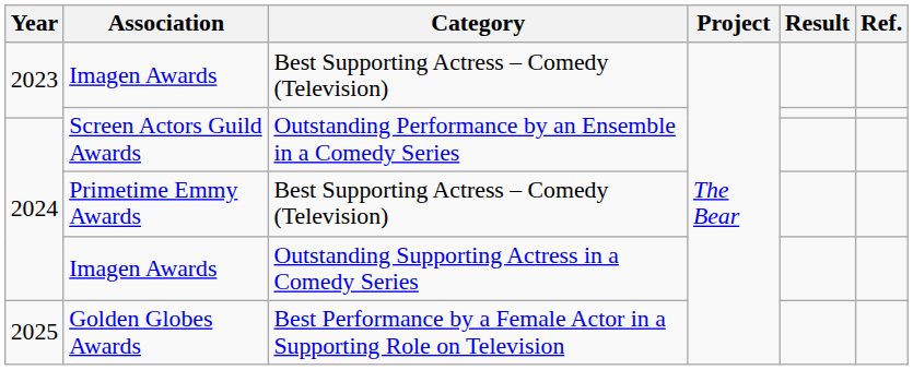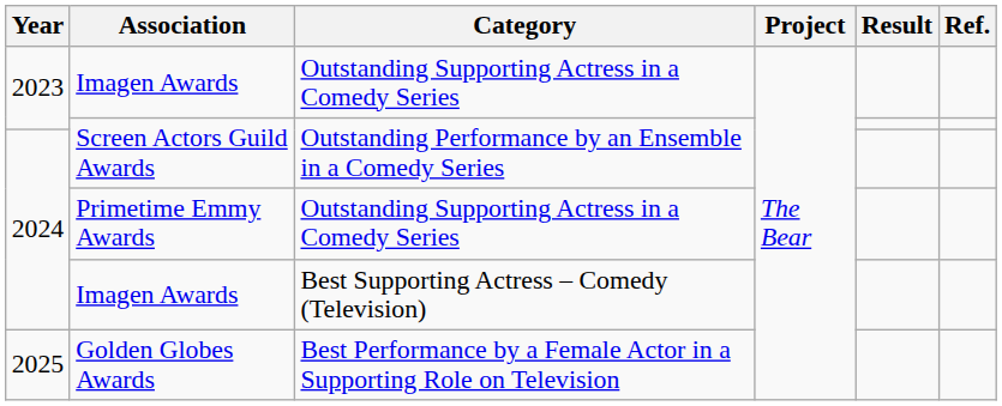2023 / Imagen Awards | Category: Best Supporting Actress – Comedy (Television) -> Outstanding Supporting Actress in a Comedy Series
Primetime Emmy Awards | Category: Best Supporting Actress – Comedy (Television) -> Outstanding Supporting Actress in a Comedy Series
2024 / Imagen Awards | Category: Outstanding Supporting Actress in a Comedy Series -> Best Supporting Actress – Comedy (Television)
